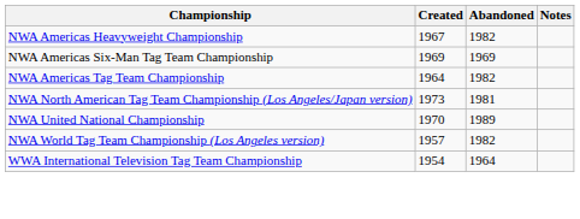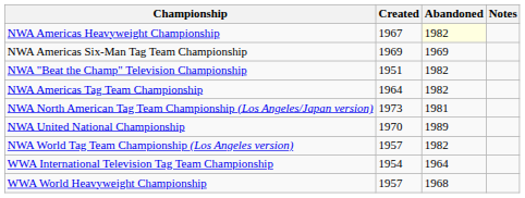NWA Americas Heavyweight Championship | Abandoned: no background -> lightyellow background
+ row: NWA "Beat the Champ" Television Championship | 1951 | 1982
+ row: WWA World Heavyweight Championship | 1957 | 1968
